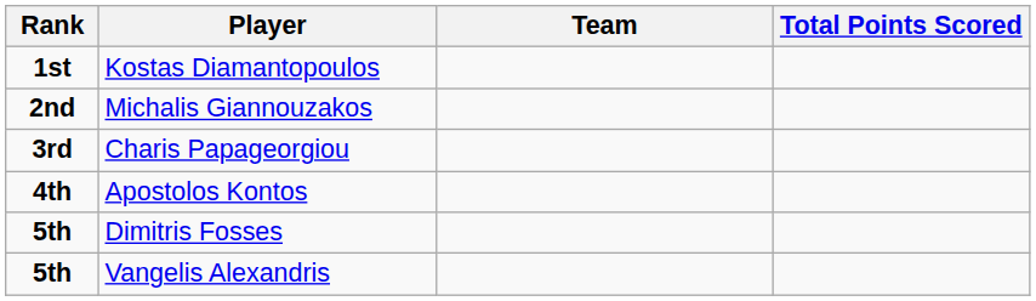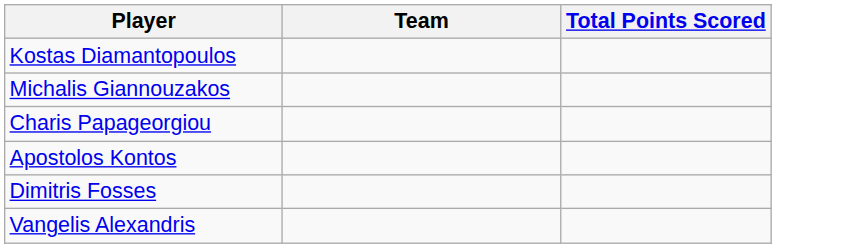- column: Rank | 1st | 2nd | 3rd | 4th | 5th | 5th
